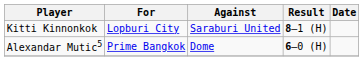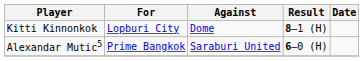Kitti Kinnonkok | Against: Saraburi United -> Dome
Alexandar Mutic5 | Against: Dome -> Saraburi United
